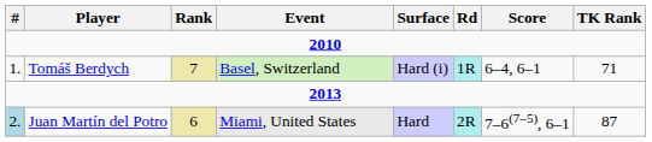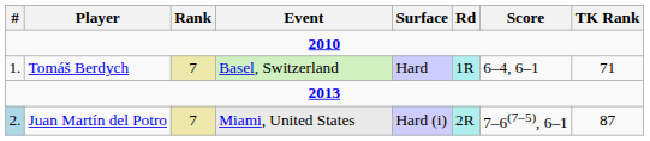Tomáš Berdych | Surface: Hard (i) -> Hard
Juan Martín del Potro | Rank: 6 -> 7
Juan Martín del Potro | Surface: Hard -> Hard (i)
